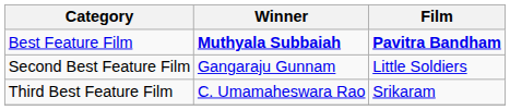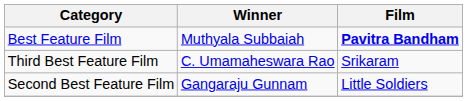Best Feature Film | Winner: bold -> normal
rows swapped: Second Best Feature Film <-> Third Best Feature Film
